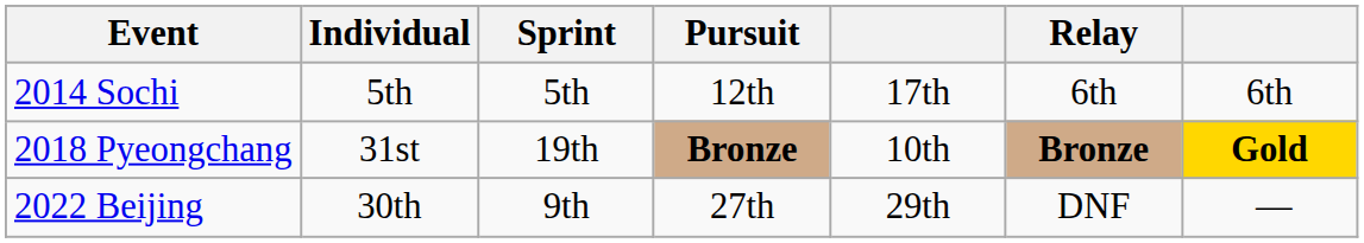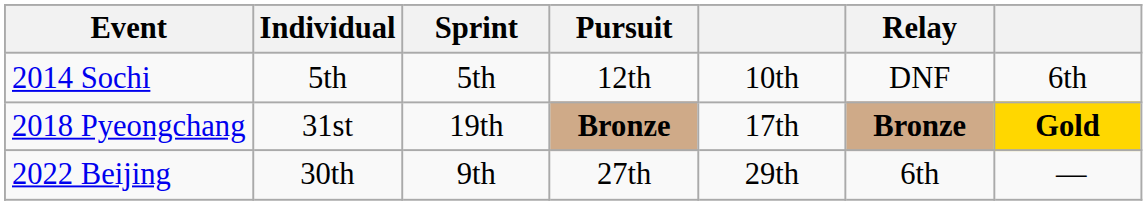2014 Sochi | column 5: 17th -> 10th
2014 Sochi | Relay: 6th -> DNF
2018 Pyeongchang | column 5: 10th -> 17th
2022 Beijing | Relay: DNF -> 6th
